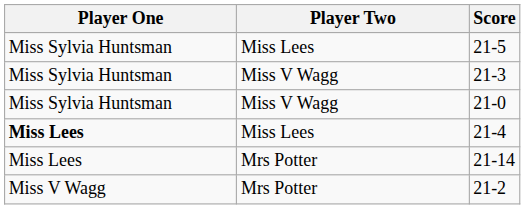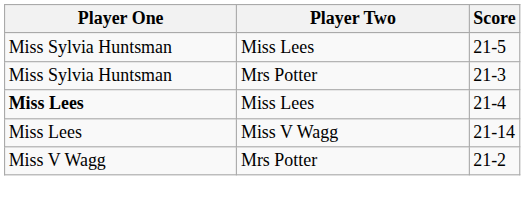21-3 | Player Two: Miss V Wagg -> Mrs Potter
- row: Miss Sylvia Huntsman | Miss V Wagg | 21-0
21-14 | Player Two: Mrs Potter -> Miss V Wagg
